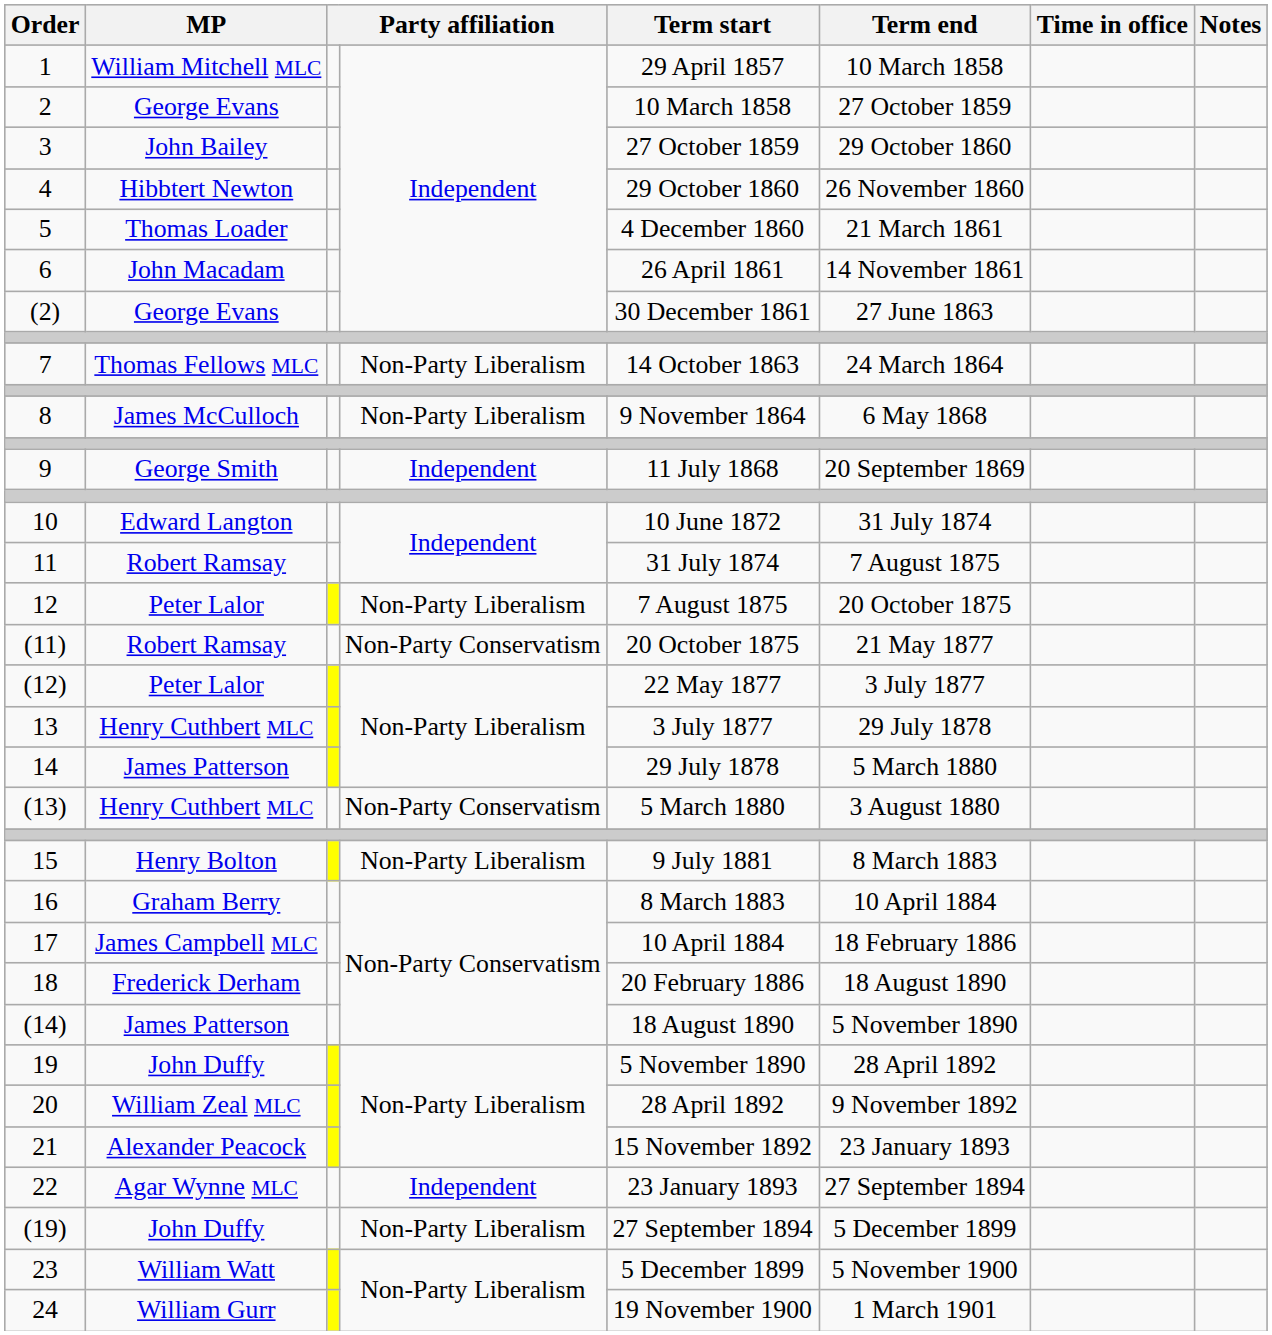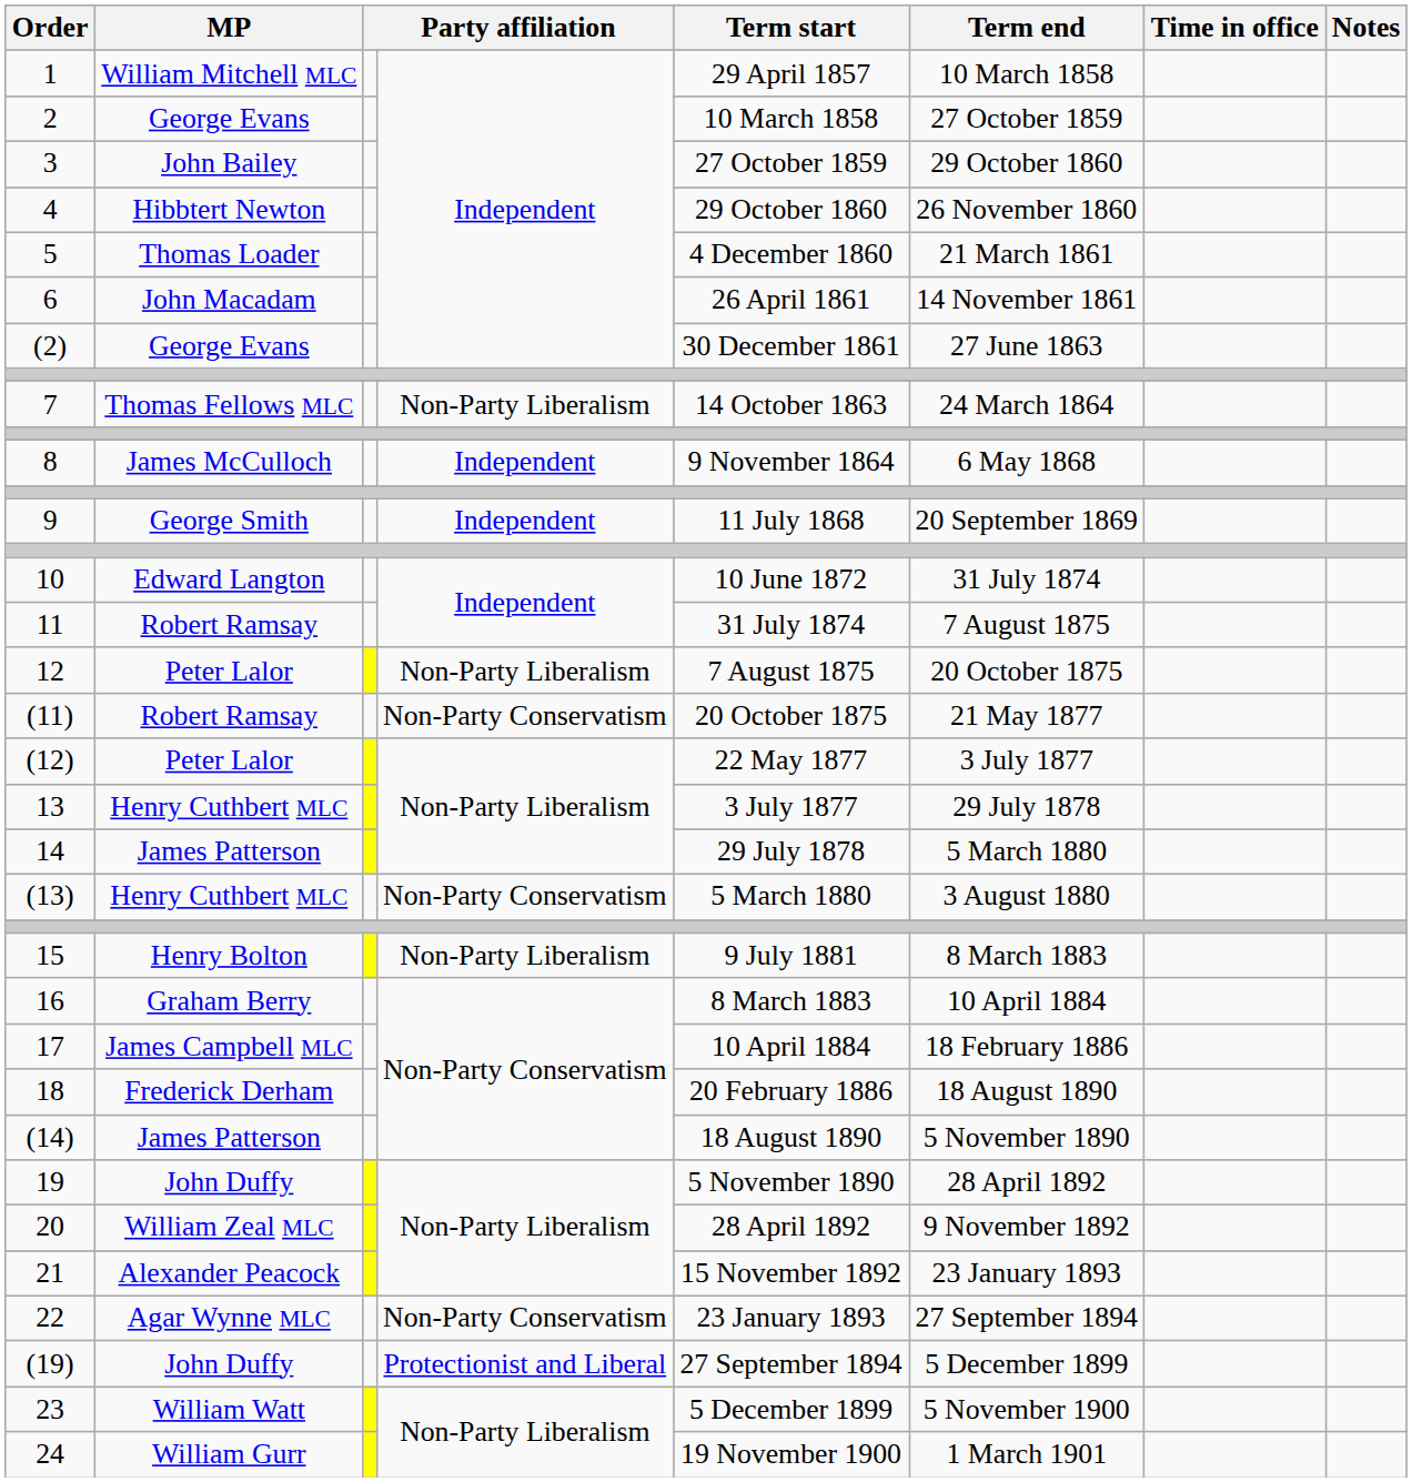8 | column 4: Non-Party Liberalism -> Independent
22 | column 4: Independent -> Non-Party Conservatism
(19) | column 4: Non-Party Liberalism -> Protectionist and Liberal
